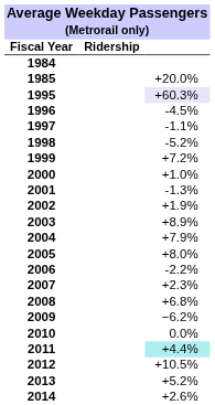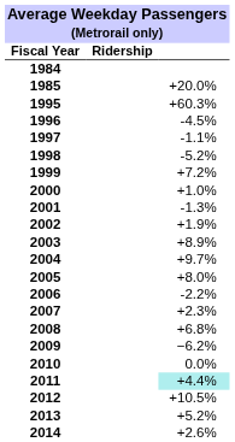1995 | column 3: lavender background -> no background
2004 | column 3: +7.9% -> +9.7%
